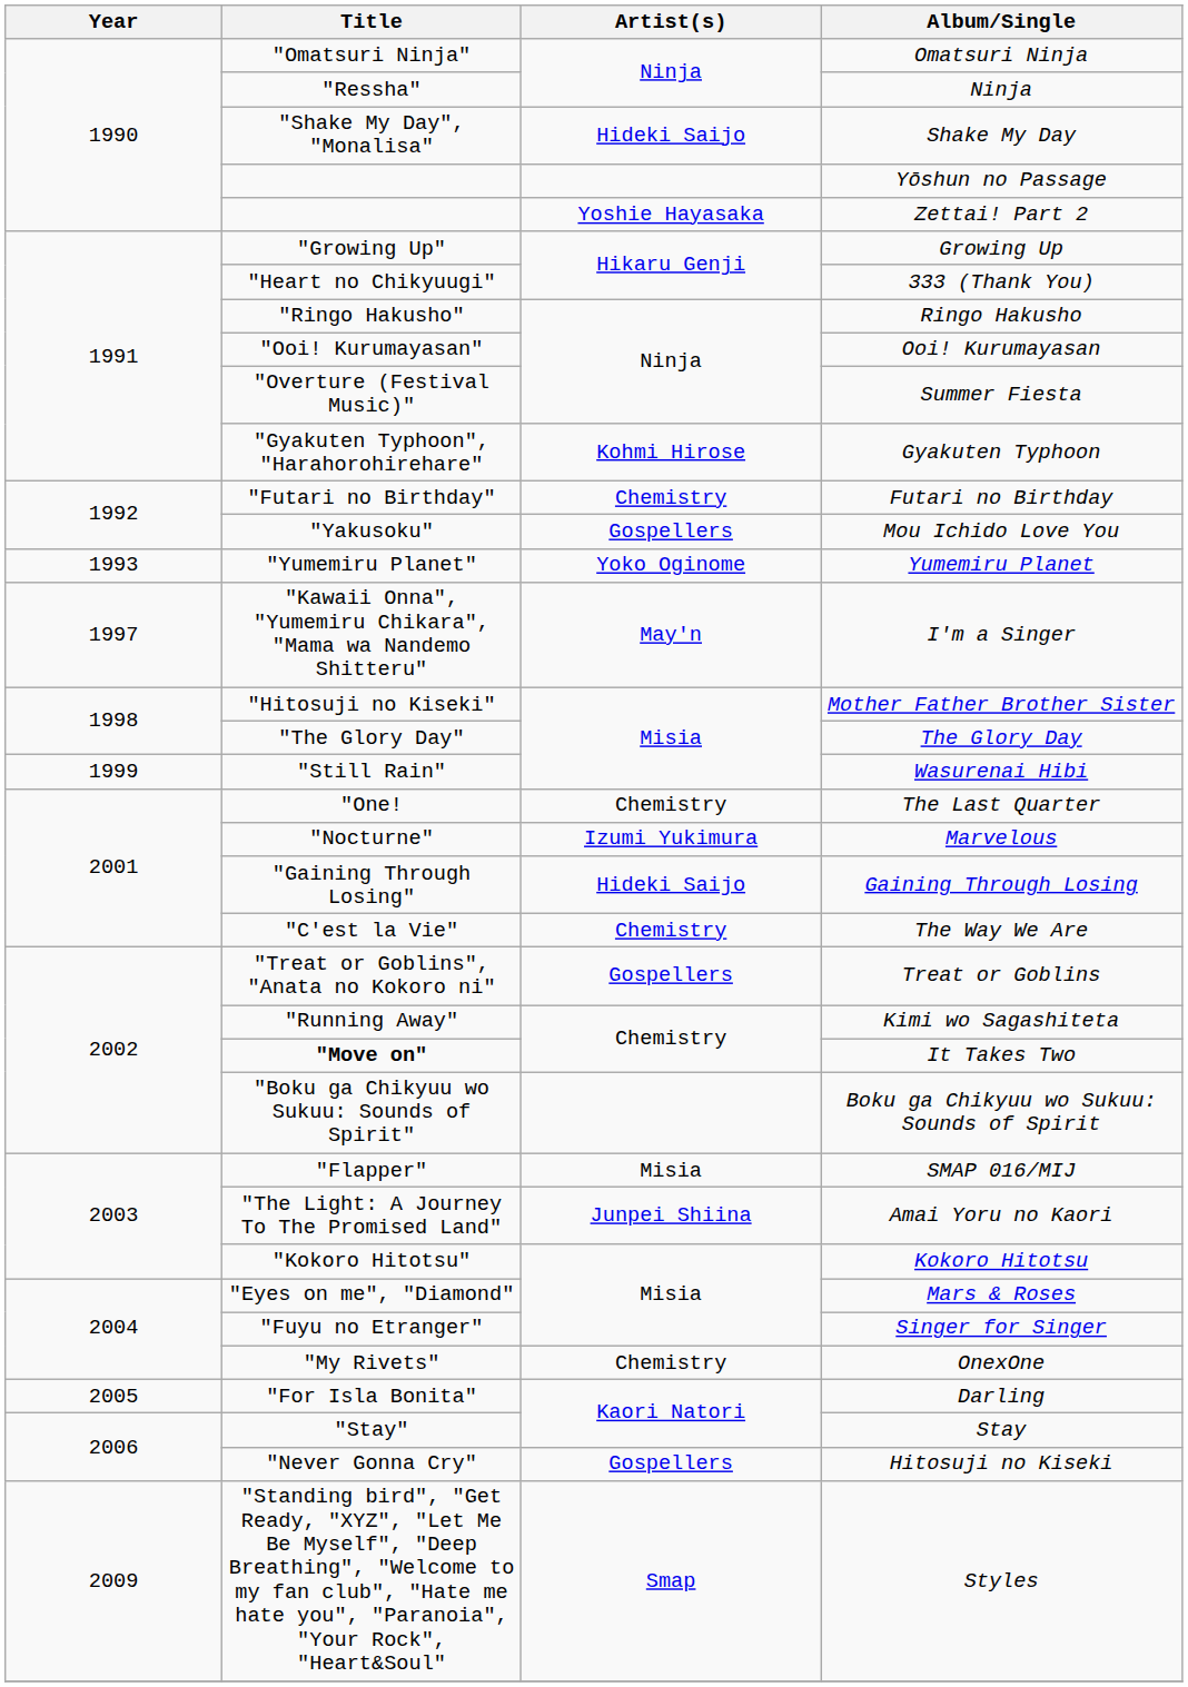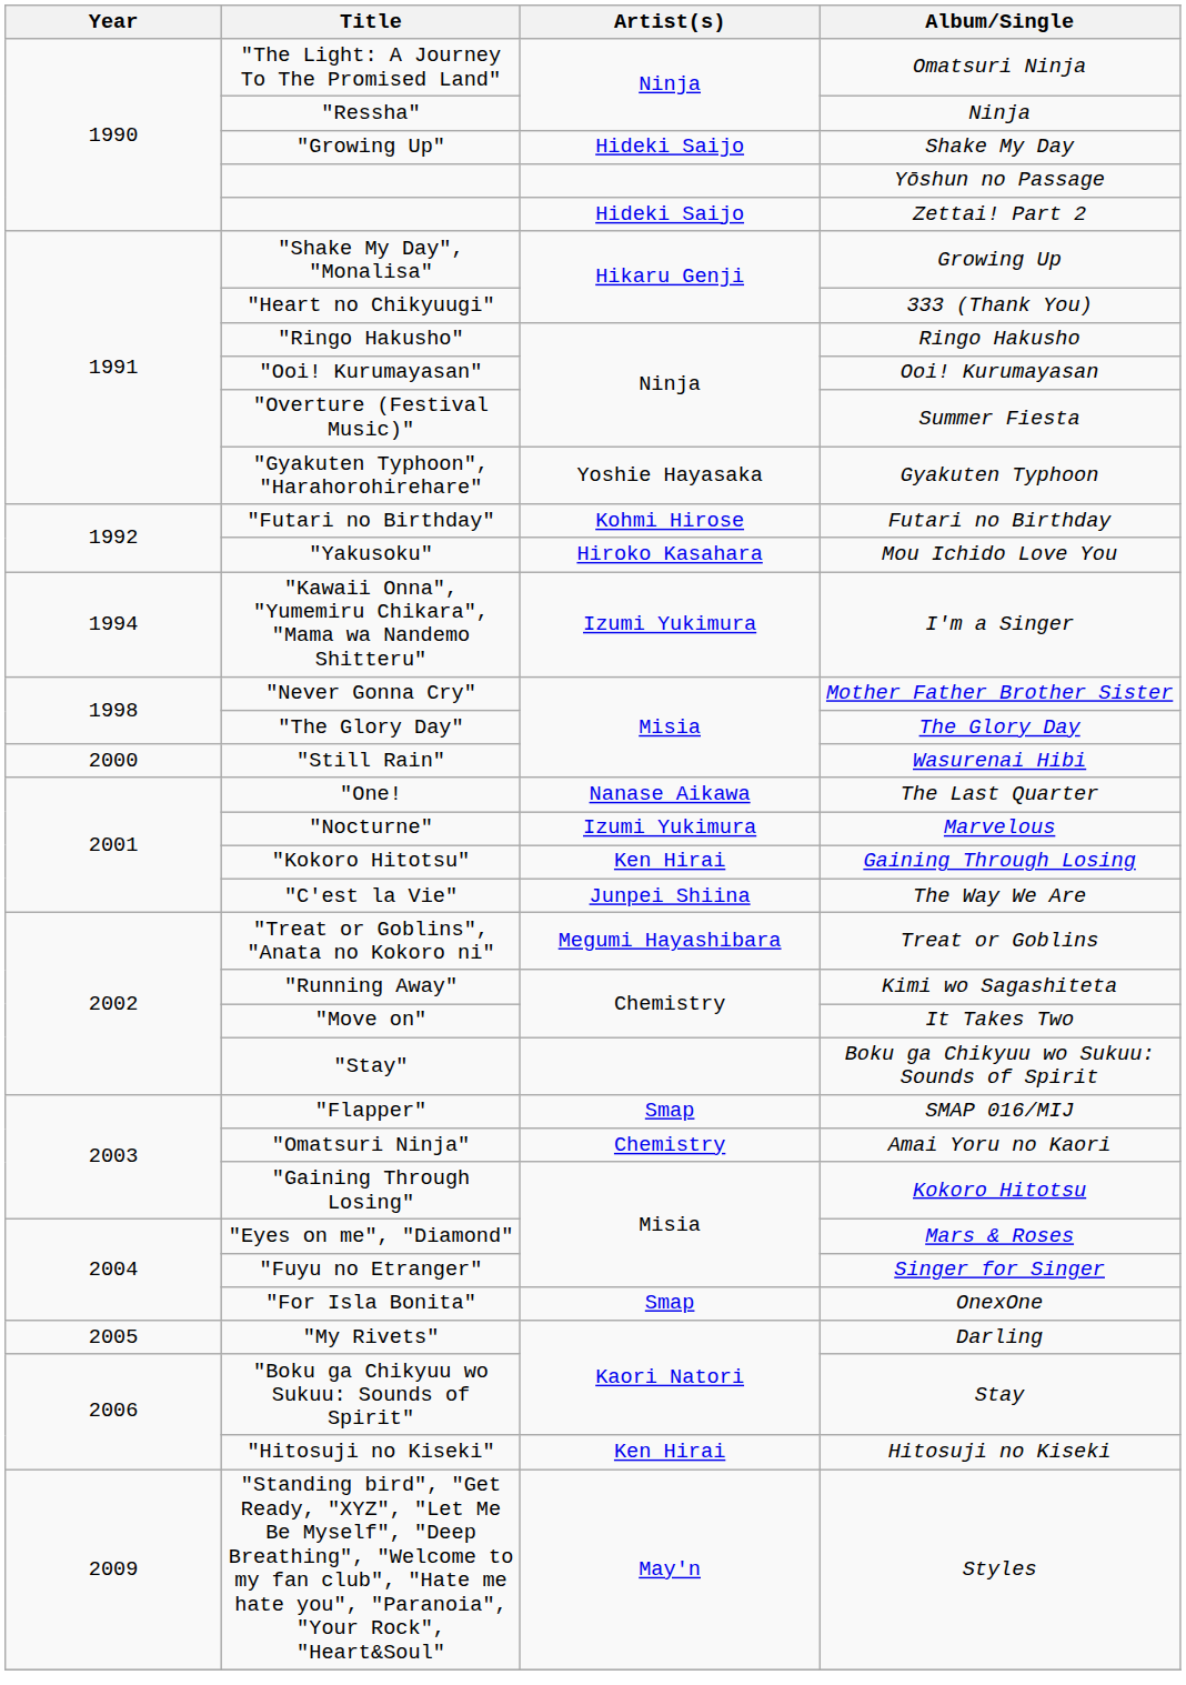Omatsuri Ninja | Title: "Omatsuri Ninja" -> "The Light: A Journey To The Promised Land"
Shake My Day | Title: "Shake My Day", "Monalisa" -> "Growing Up"
Zettai! Part 2 | Artist(s): Yoshie Hayasaka -> Hideki Saijo
Growing Up | Title: "Growing Up" -> "Shake My Day", "Monalisa"
Gyakuten Typhoon | Artist(s): Kohmi Hirose -> Yoshie Hayasaka
Futari no Birthday | Artist(s): Chemistry -> Kohmi Hirose
Mou Ichido Love You | Artist(s): Gospellers -> Hiroko Kasahara
- row: 1993 | "Yumemiru Planet" | Yoko Oginome | Yumemiru Planet
I'm a Singer | Year: 1997 -> 1994
I'm a Singer | Artist(s): May'n -> Izumi Yukimura
Mother Father Brother Sister | Title: "Hitosuji no Kiseki" -> "Never Gonna Cry"
Wasurenai Hibi | Year: 1999 -> 2000
The Last Quarter | Artist(s): Chemistry -> Nanase Aikawa
Gaining Through Losing | Title: "Gaining Through Losing" -> "Kokoro Hitotsu"
Gaining Through Losing | Artist(s): Hideki Saijo -> Ken Hirai
The Way We Are | Artist(s): Chemistry -> Junpei Shiina
Treat or Goblins | Artist(s): Gospellers -> Megumi Hayashibara
It Takes Two | Title: bold -> normal
Boku ga Chikyuu wo Sukuu: Sounds of Spirit | Title: "Boku ga Chikyuu wo Sukuu: Sounds of Spirit" -> "Stay"
SMAP 016/MIJ | Artist(s): Misia -> Smap
Amai Yoru no Kaori | Title: "The Light: A Journey To The Promised Land" -> "Omatsuri Ninja"
Amai Yoru no Kaori | Artist(s): Junpei Shiina -> Chemistry
Kokoro Hitotsu | Title: "Kokoro Hitotsu" -> "Gaining Through Losing"
OnexOne | Title: "My Rivets" -> "For Isla Bonita"
OnexOne | Artist(s): Chemistry -> Smap
Darling | Title: "For Isla Bonita" -> "My Rivets"
Stay | Title: "Stay" -> "Boku ga Chikyuu wo Sukuu: Sounds of Spirit"
Hitosuji no Kiseki | Title: "Never Gonna Cry" -> "Hitosuji no Kiseki"
Hitosuji no Kiseki | Artist(s): Gospellers -> Ken Hirai
Styles | Artist(s): Smap -> May'n
